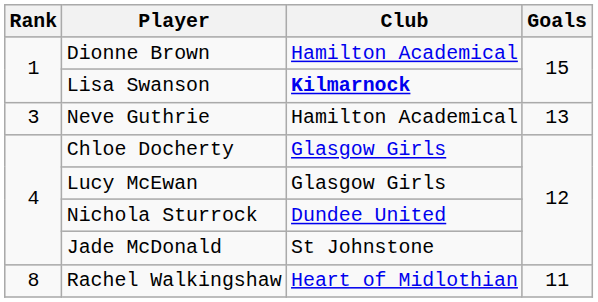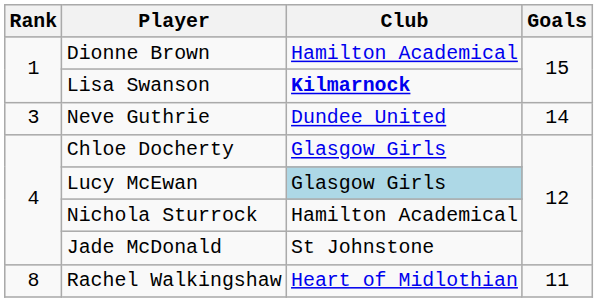Neve Guthrie | Club: Hamilton Academical -> Dundee United
Neve Guthrie | Goals: 13 -> 14
Lucy McEwan | Club: no background -> lightblue background
Nichola Sturrock | Club: Dundee United -> Hamilton Academical
